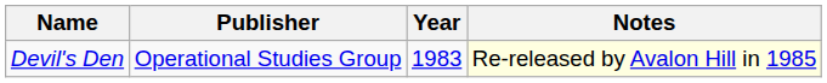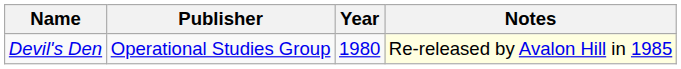Devil's Den | Year: 1983 -> 1980
